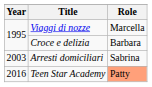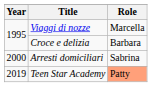Arresti domiciliari | Year: 2003 -> 2000
Teen Star Academy | Year: 2016 -> 2019
